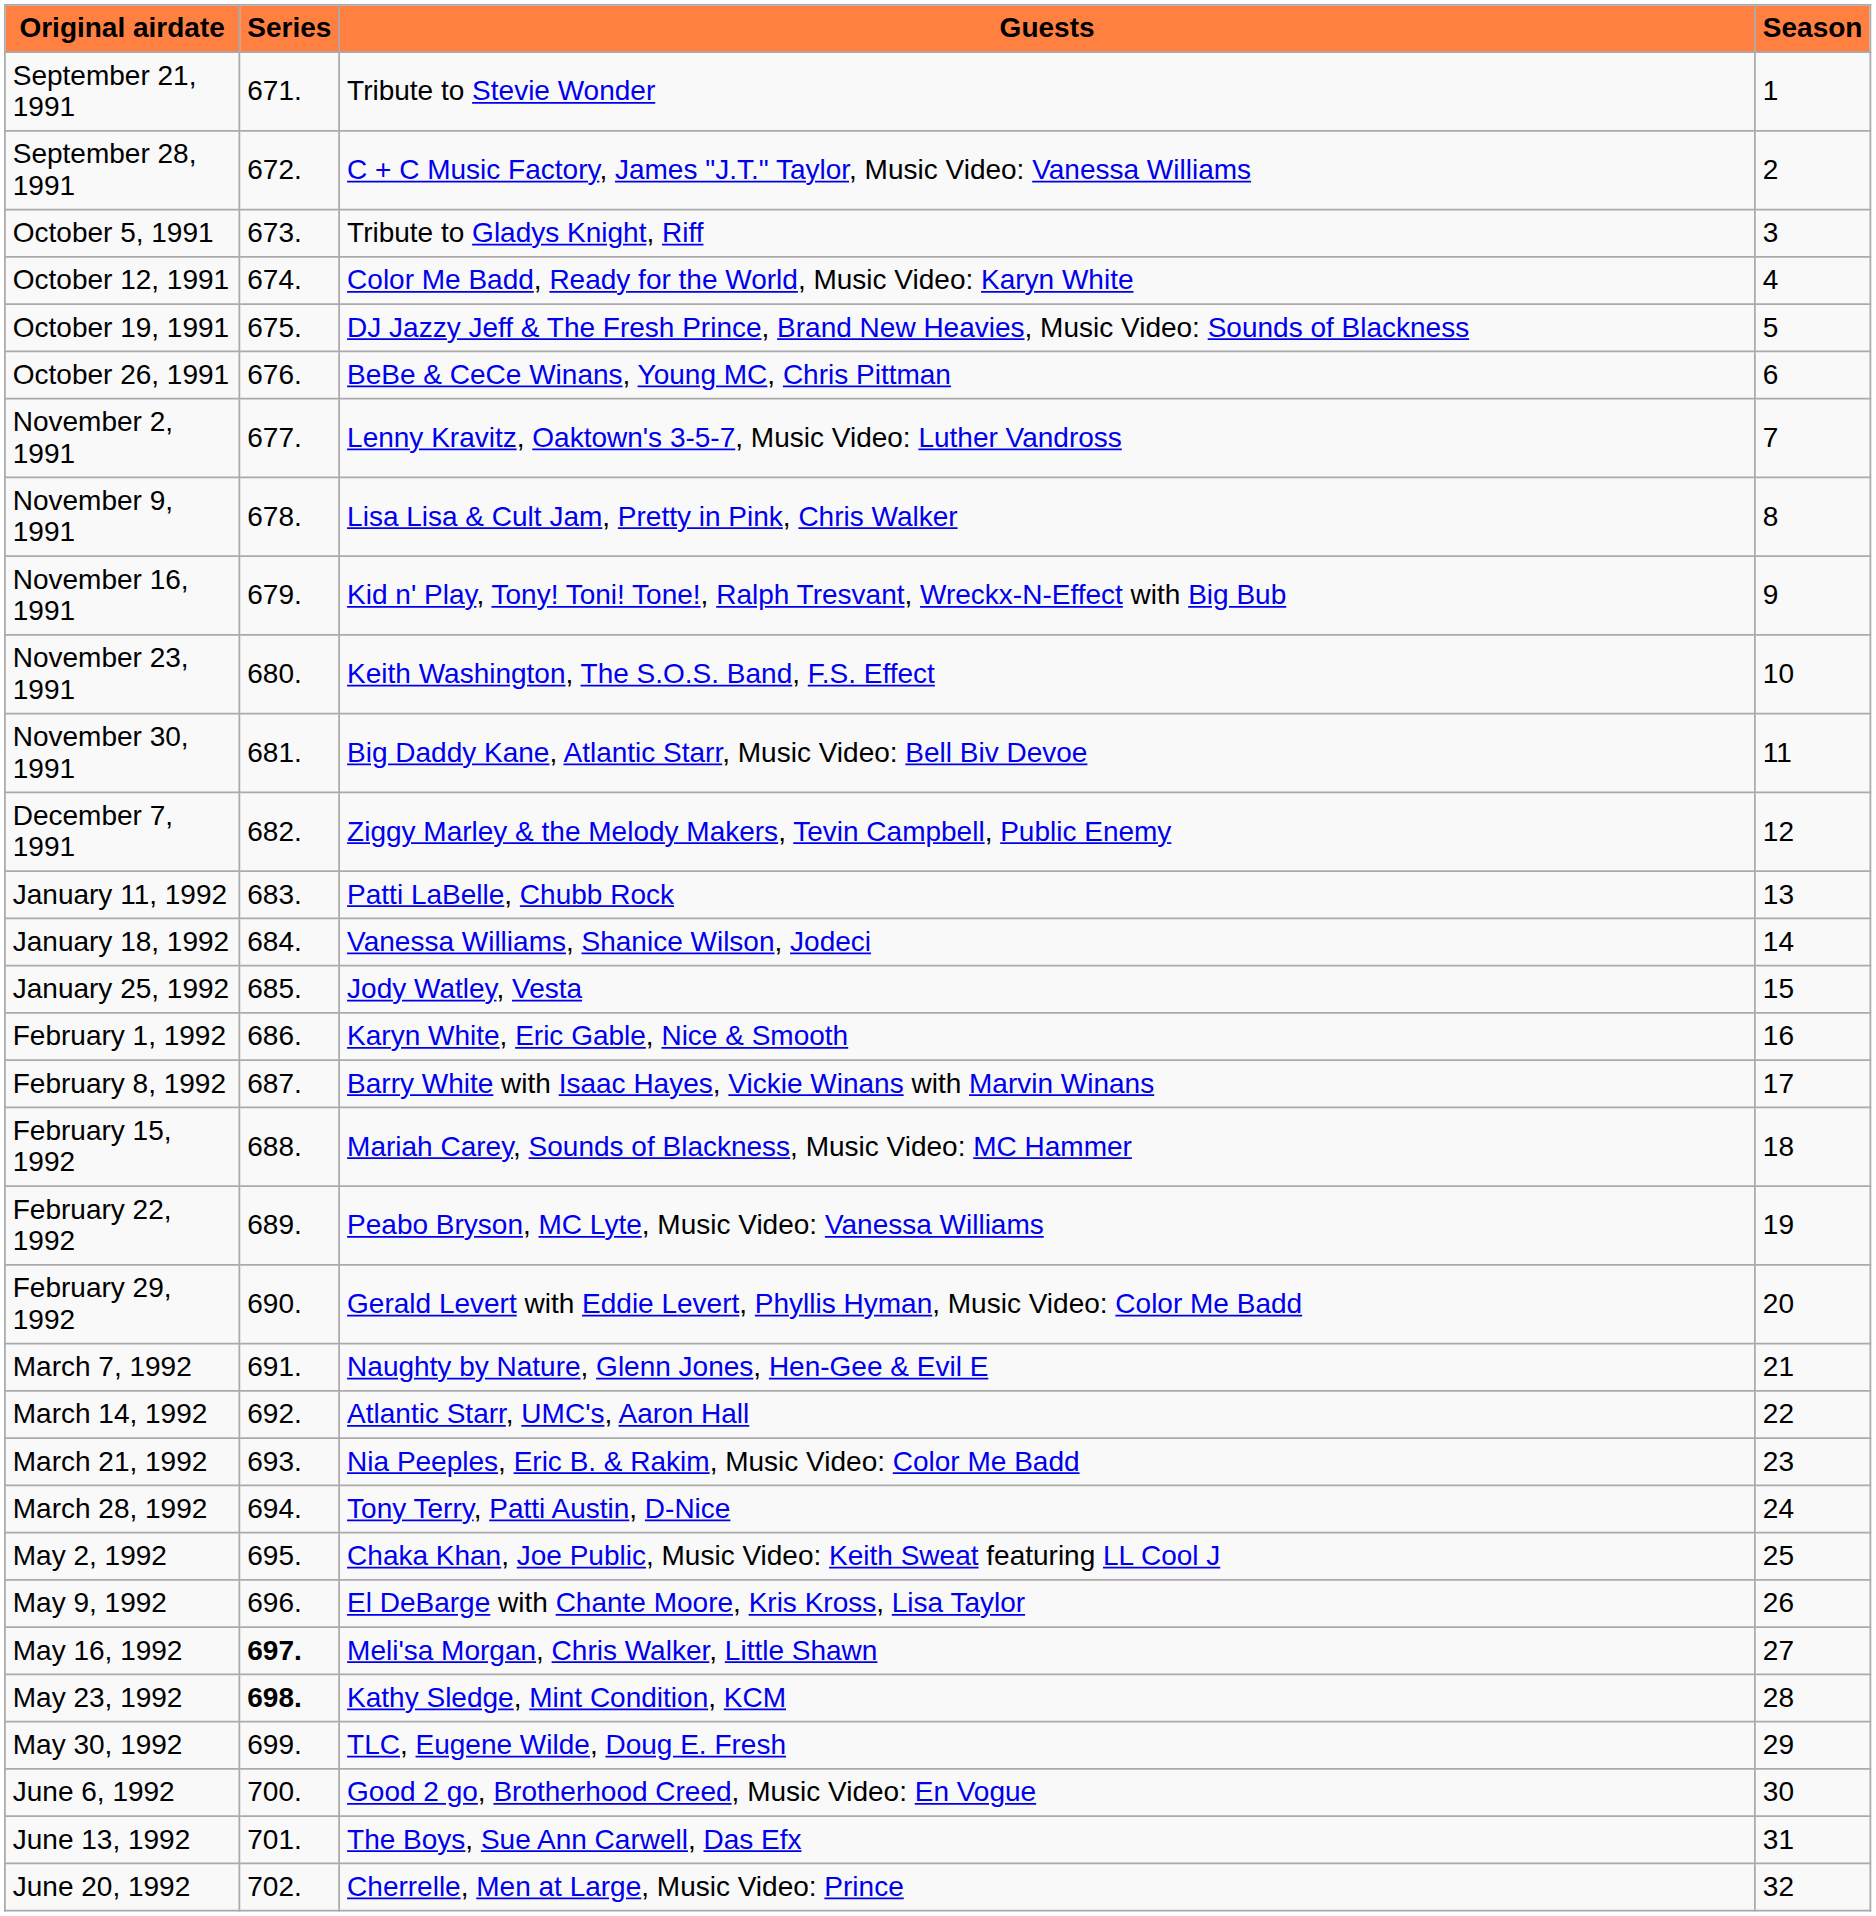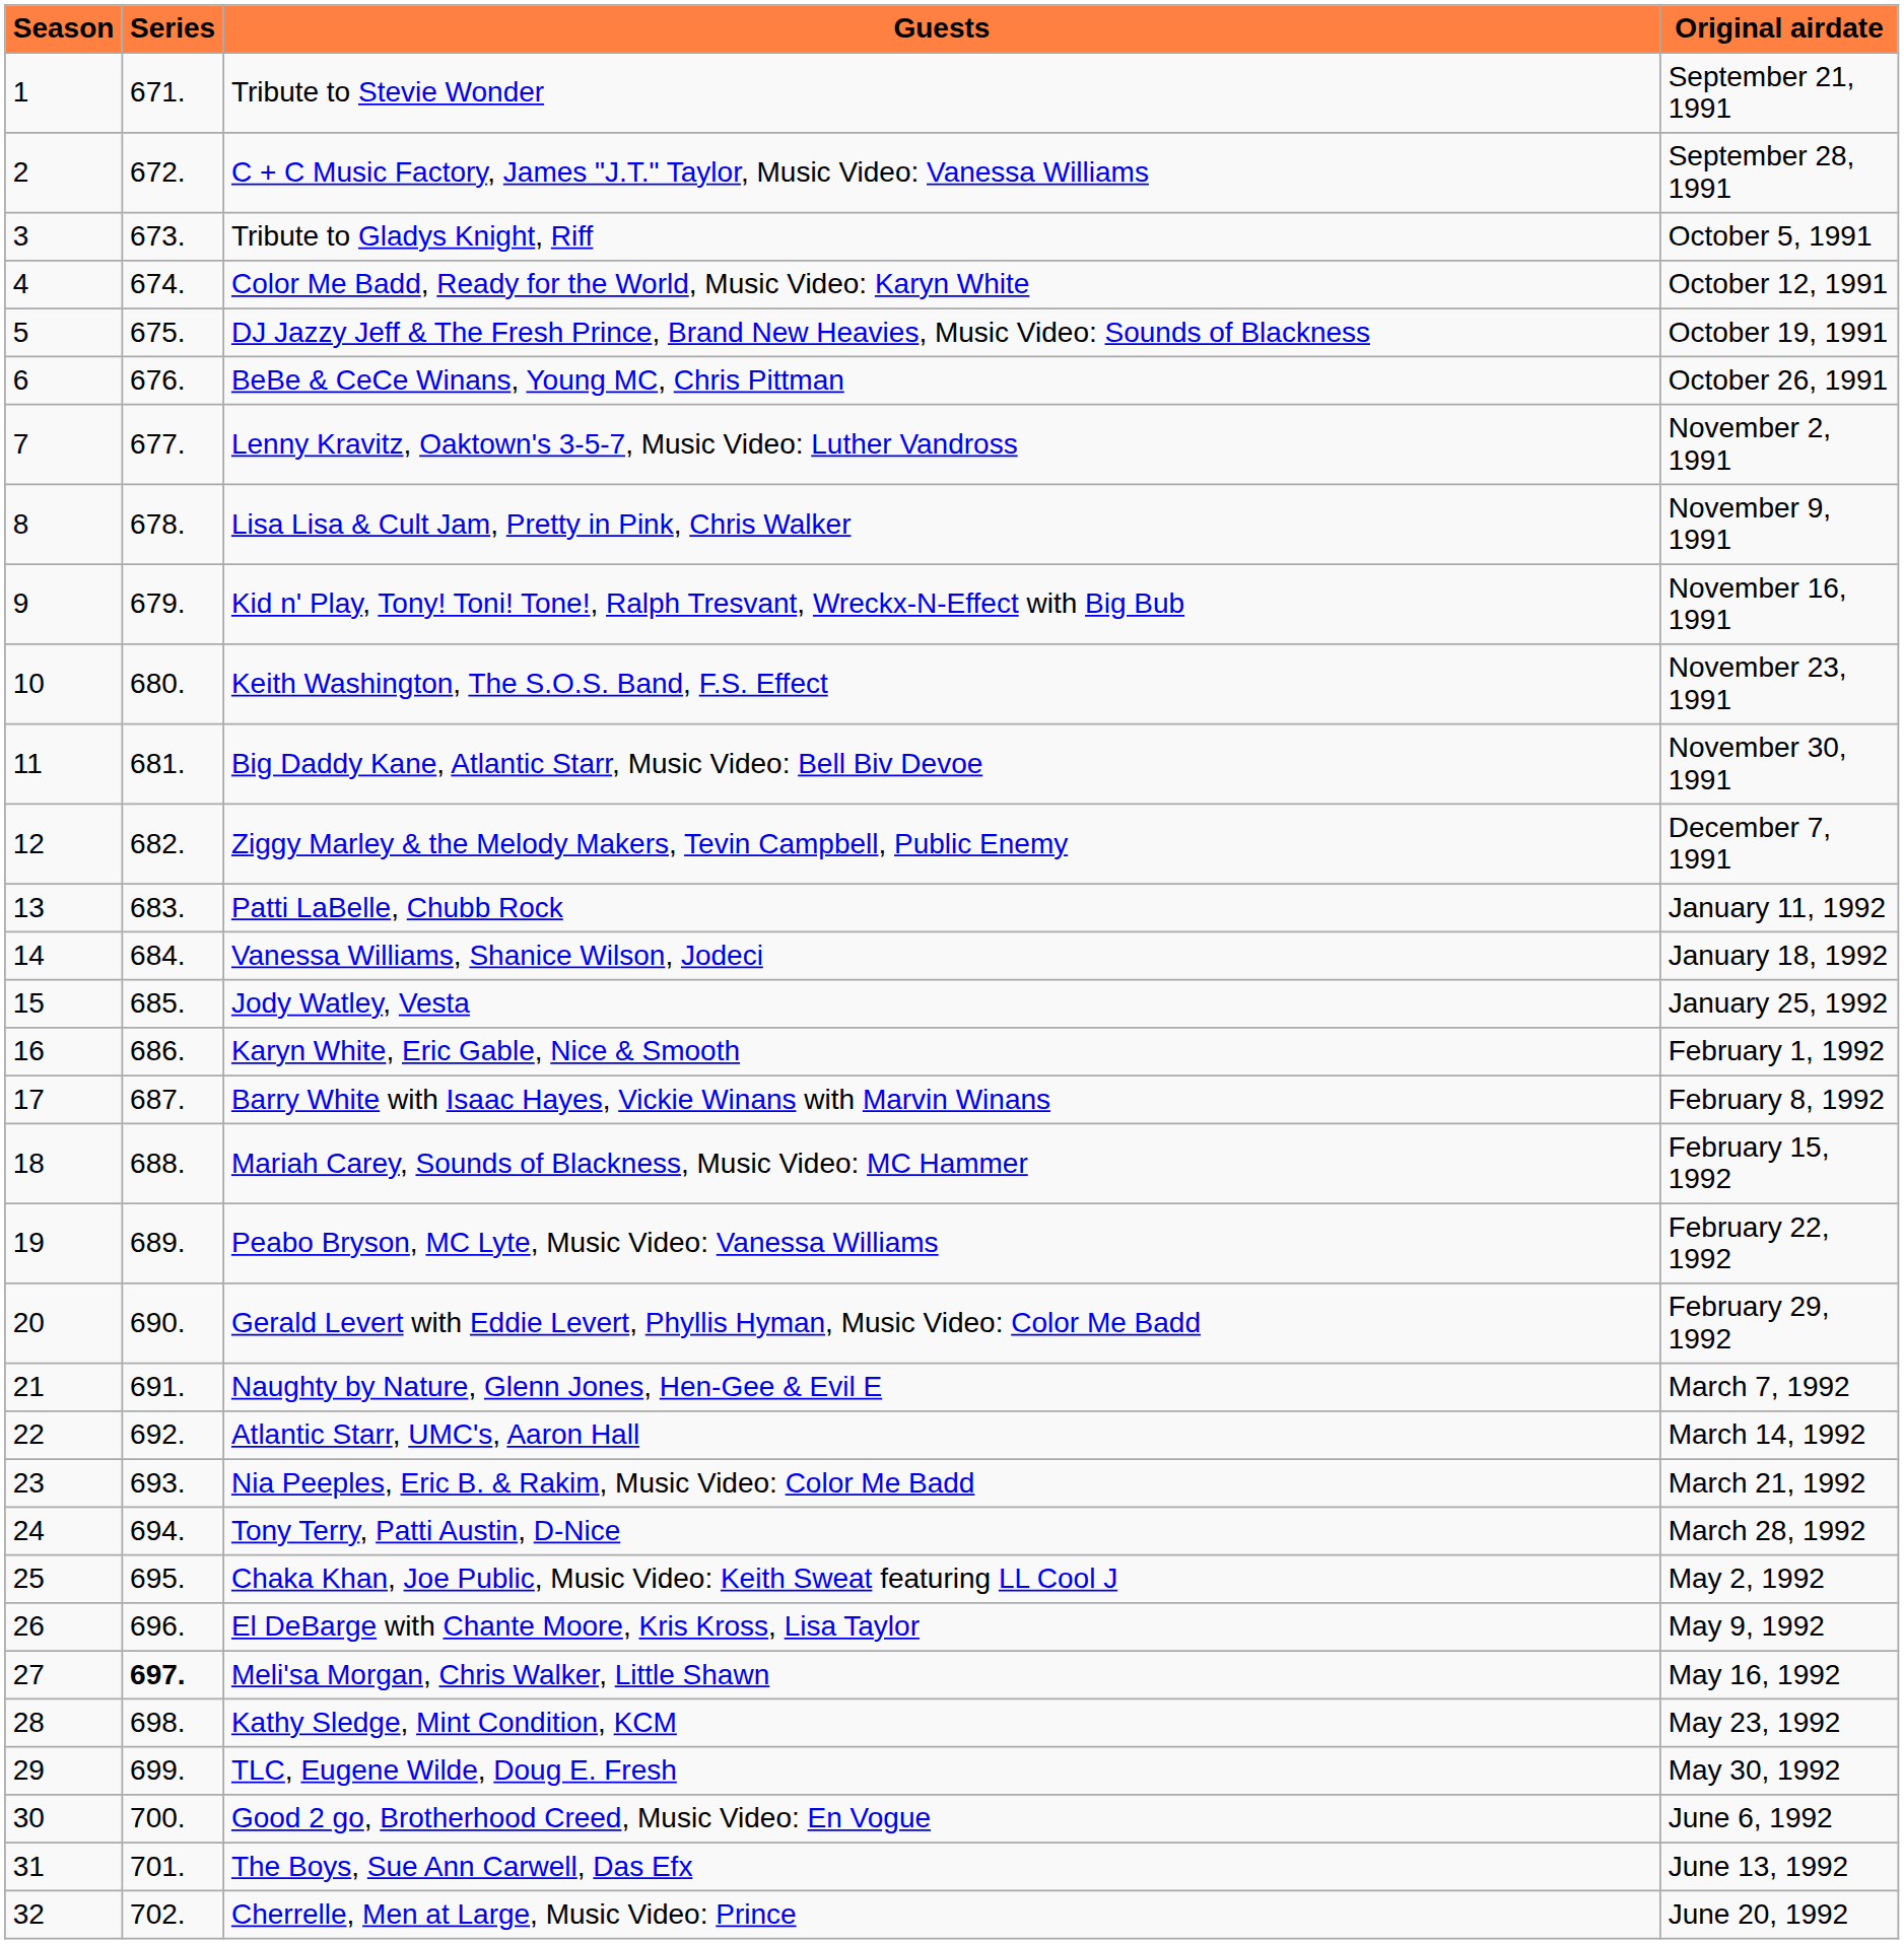columns swapped: Season <-> Original airdate
Kathy Sledge, Mint Condition, KCM | Series: bold -> normal
